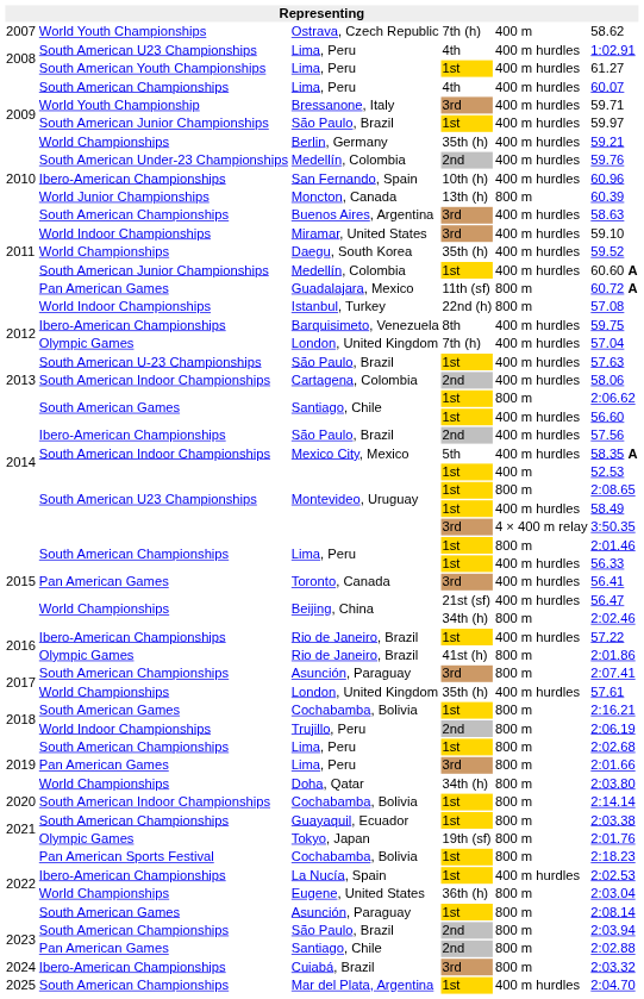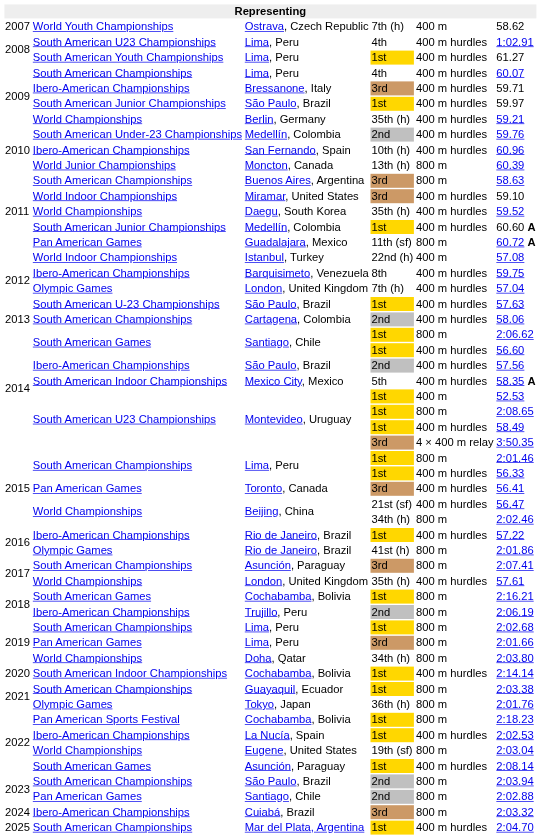Bressanone, Italy | column 2: World Youth Championship -> Ibero-American Championships
Buenos Aires, Argentina | column 5: 400 m hurdles -> 800 m
Istanbul, Turkey | column 5: 800 m -> 400 m
Cartagena, Colombia | column 2: South American Indoor Championships -> South American Championships
Trujillo, Peru | column 2: World Indoor Championships -> Ibero-American Championships
2020 / Cochabamba, Bolivia | column 5: 800 m -> 400 m hurdles
Tokyo, Japan | column 4: 19th (sf) -> 36th (h)
Eugene, United States | column 4: 36th (h) -> 19th (sf)
2022 / Asunción, Paraguay | column 5: 800 m -> 400 m hurdles
